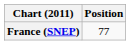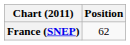France (SNEP) | Position: 77 -> 62
